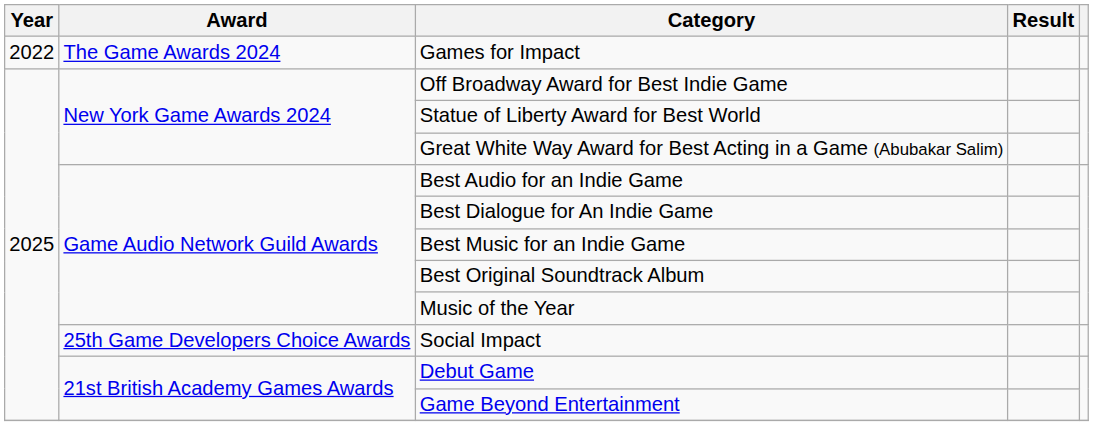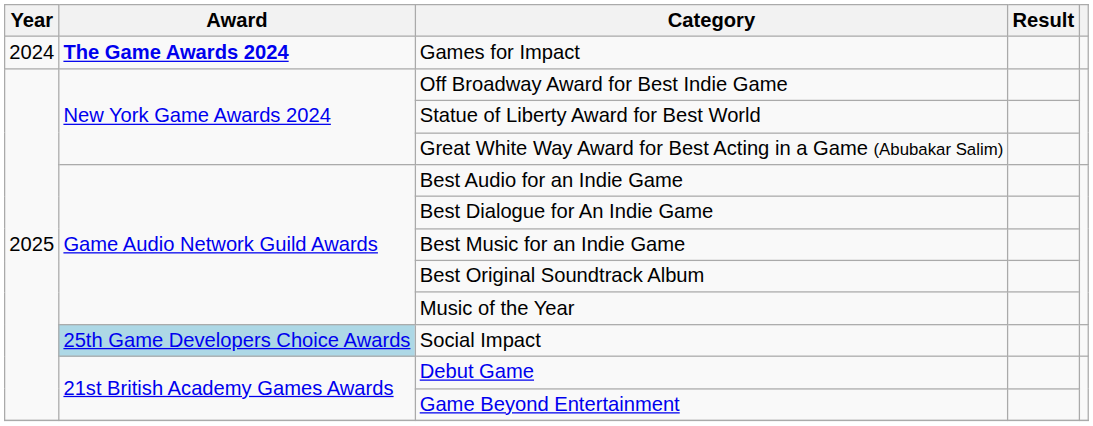Games for Impact | Year: 2022 -> 2024
Games for Impact | Award: normal -> bold
Social Impact | Award: no background -> lightblue background
